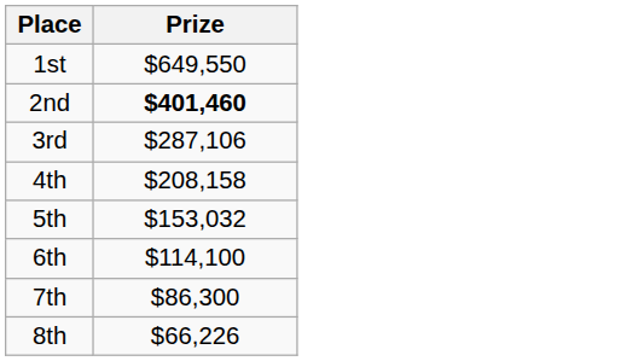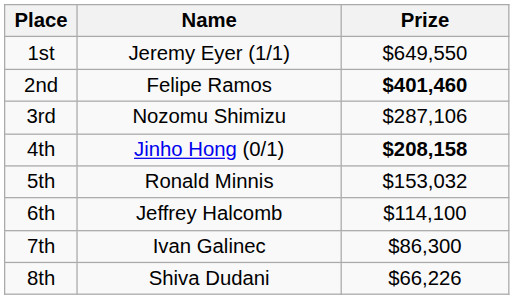+ column: Name | Jeremy Eyer (1/1) | Felipe Ramos | Nozomu Shimizu | Jinho Hong (0/1) | Ronald Minnis | Jeffrey Halcomb | Ivan Galinec | Shiva Dudani
4th | Prize: normal -> bold
